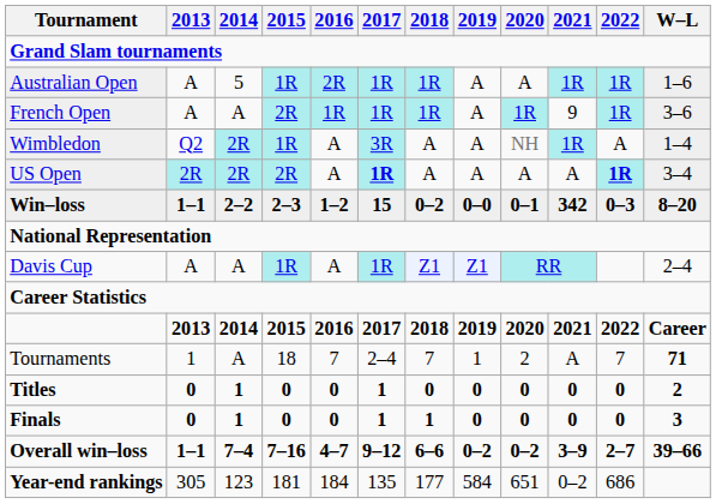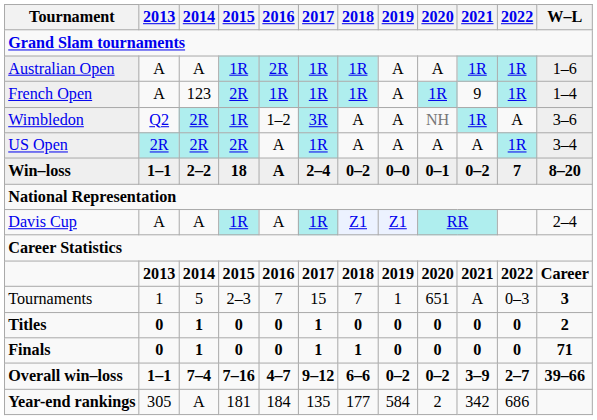Australian Open | 2014: 5 -> A
French Open | 2014: A -> 123
French Open | W–L: 3–6 -> 1–4
Wimbledon | 2016: A -> 1–2
Wimbledon | W–L: 1–4 -> 3–6
US Open | 2017: bold -> normal
US Open | 2022: bold -> normal
Win–loss | 2015: 2–3 -> 18
Win–loss | 2016: 1–2 -> A
Win–loss | 2017: 15 -> 2–4
Win–loss | 2021: 342 -> 0–2
Win–loss | 2022: 0–3 -> 7
Tournaments | 2014: A -> 5
Tournaments | 2015: 18 -> 2–3
Tournaments | 2017: 2–4 -> 15
Tournaments | 2020: 2 -> 651
Tournaments | 2022: 7 -> 0–3
Tournaments | W–L: 71 -> 3
Finals | W–L: 3 -> 71
Year-end rankings | 2014: 123 -> A
Year-end rankings | 2020: 651 -> 2
Year-end rankings | 2021: 0–2 -> 342
